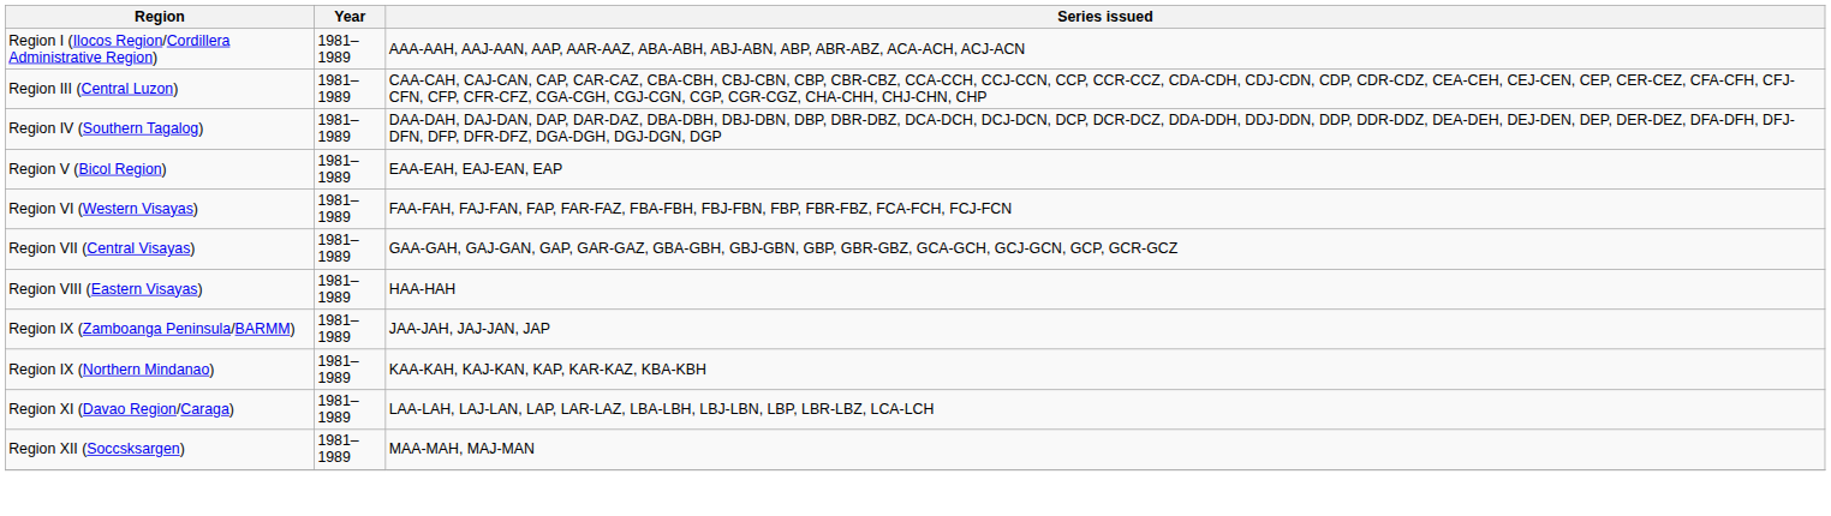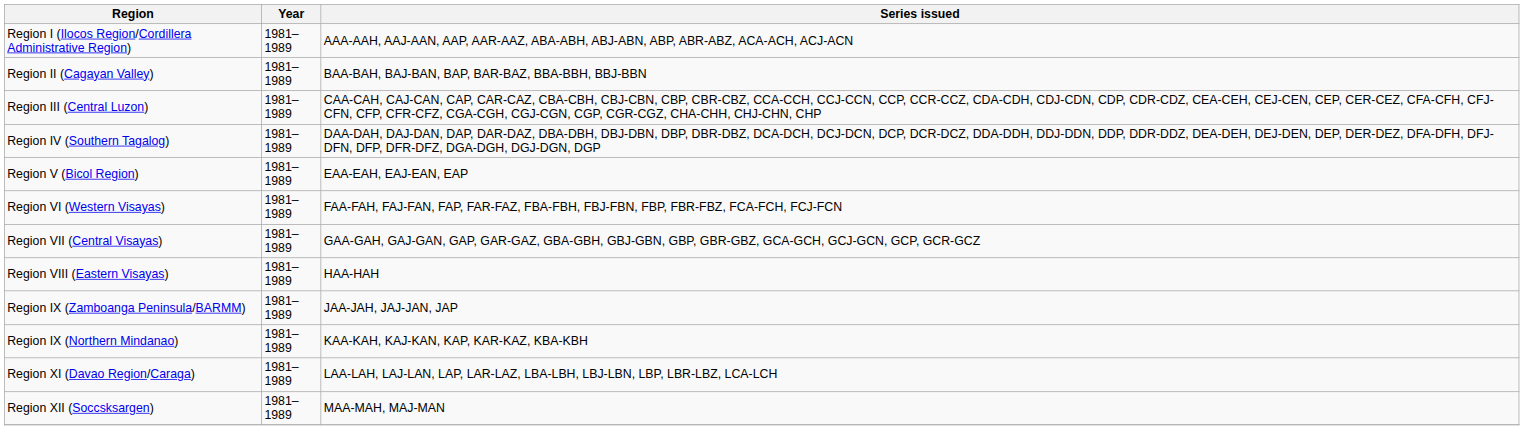+ row: Region II (Cagayan Valley) | 1981–1989 | BAA-BAH, BAJ-BAN, BAP, BAR-BAZ, BBA-BBH, BBJ-BBN
